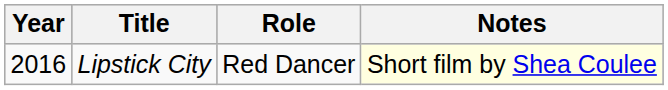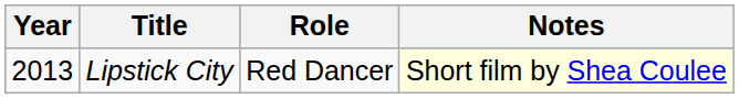Lipstick City | Year: 2016 -> 2013
